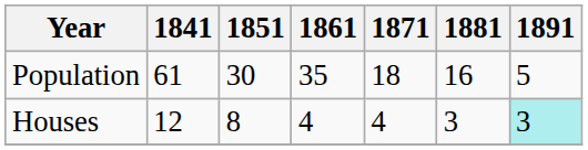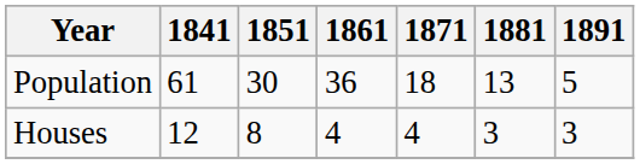Population | 1861: 35 -> 36
Population | 1881: 16 -> 13
Houses | 1891: paleturquoise background -> no background
